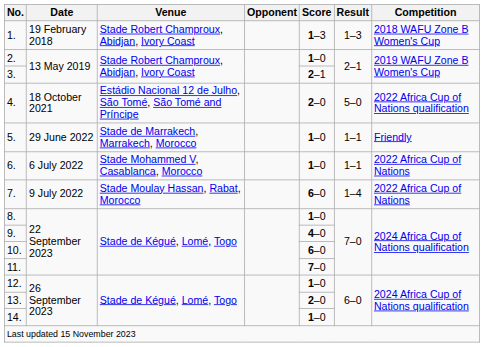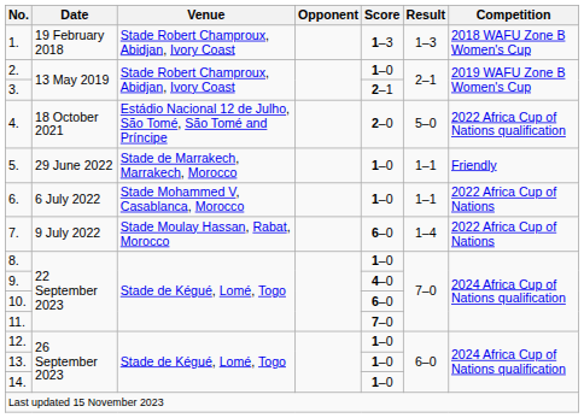13. | Score: 2–0 -> 1–0
